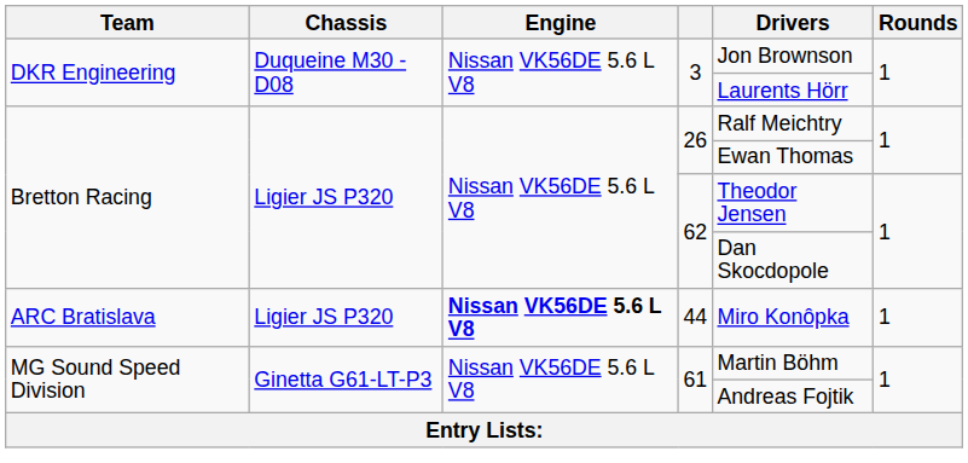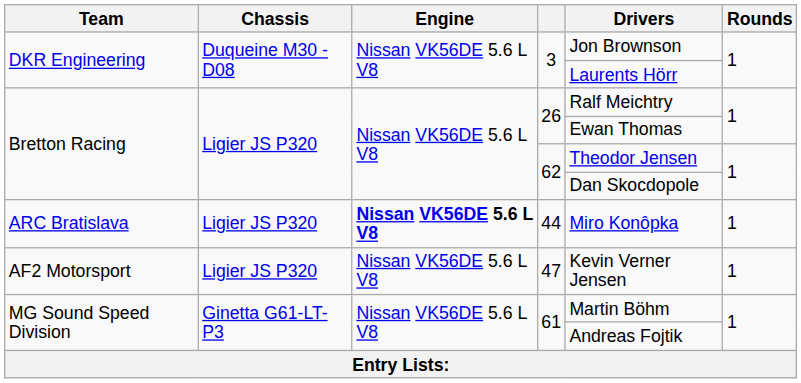+ row: AF2 Motorsport | Ligier JS P320 | Nissan VK56DE 5.6 L V8 | 47 | Kevin Verner Jensen | 1
